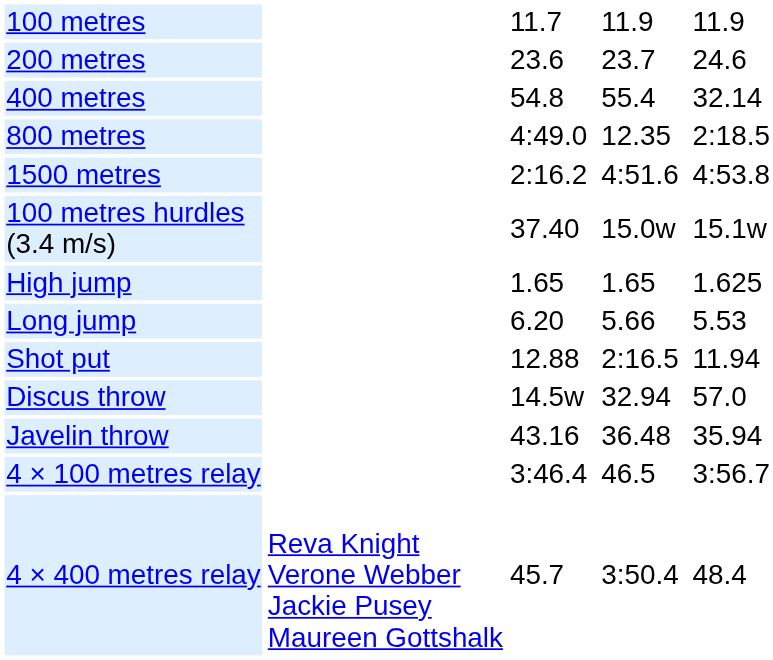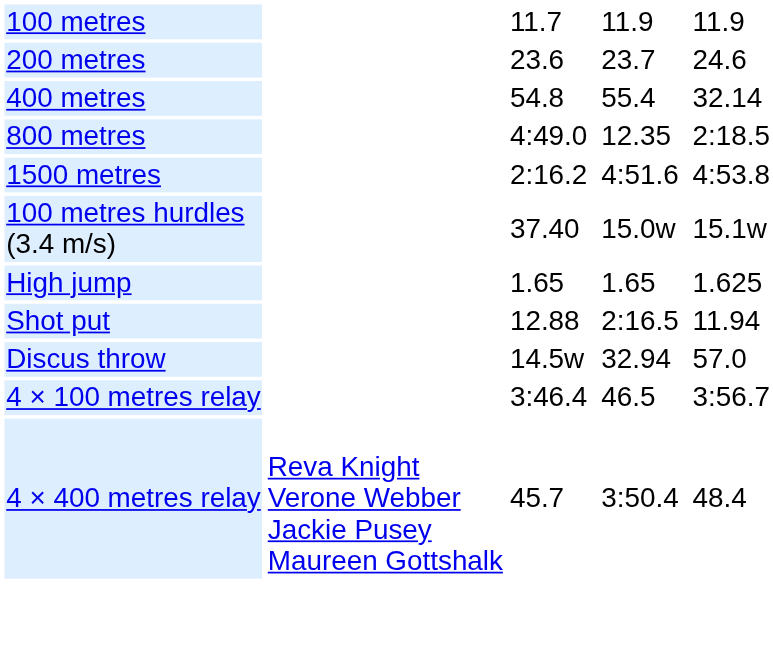- row: Long jump | 6.20 | 5.66 | 5.53
- row: Javelin throw | 43.16 | 36.48 | 35.94
